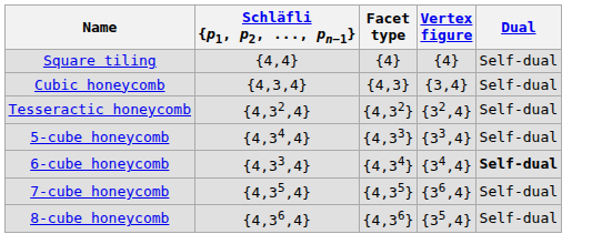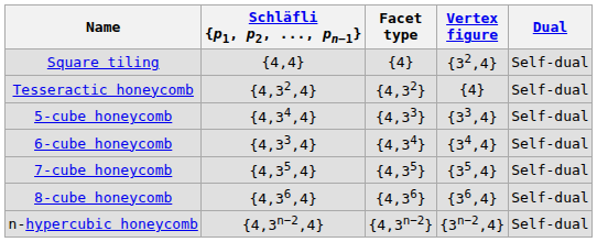Square tiling | Vertex figure: {4} -> {32,4}
- row: Cubic honeycomb | {4,3,4} | {4,3} | {3,4} | Self-dual
Tesseractic honeycomb | Vertex figure: {32,4} -> {4}
6-cube honeycomb | Dual: bold -> normal
7-cube honeycomb | Vertex figure: {36,4} -> {35,4}
8-cube honeycomb | Vertex figure: {35,4} -> {36,4}
+ row: n-hypercubic honeycomb | {4,3n−2,4} | {4,3n−2} | {3n−2,4} | Self-dual
